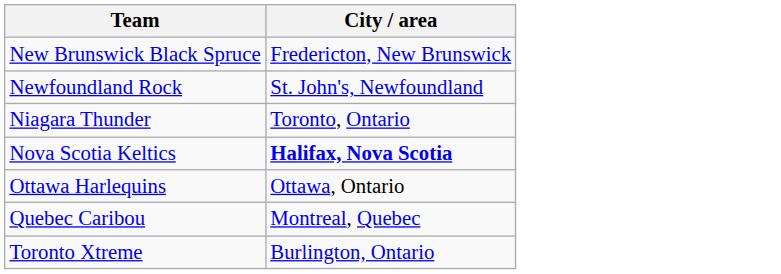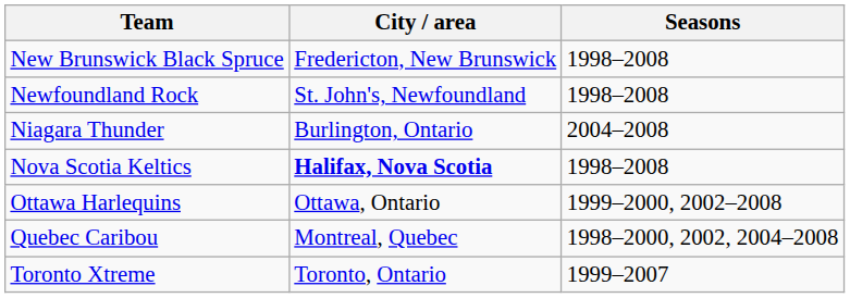+ column: Seasons | 1998–2008 | 1998–2008 | 2004–2008 | 1998–2008 | 1999–2000, 2002–2008 | 1998–2000, 2002, 2004–2008 | 1999–2007
Niagara Thunder | City / area: Toronto, Ontario -> Burlington, Ontario
Toronto Xtreme | City / area: Burlington, Ontario -> Toronto, Ontario
